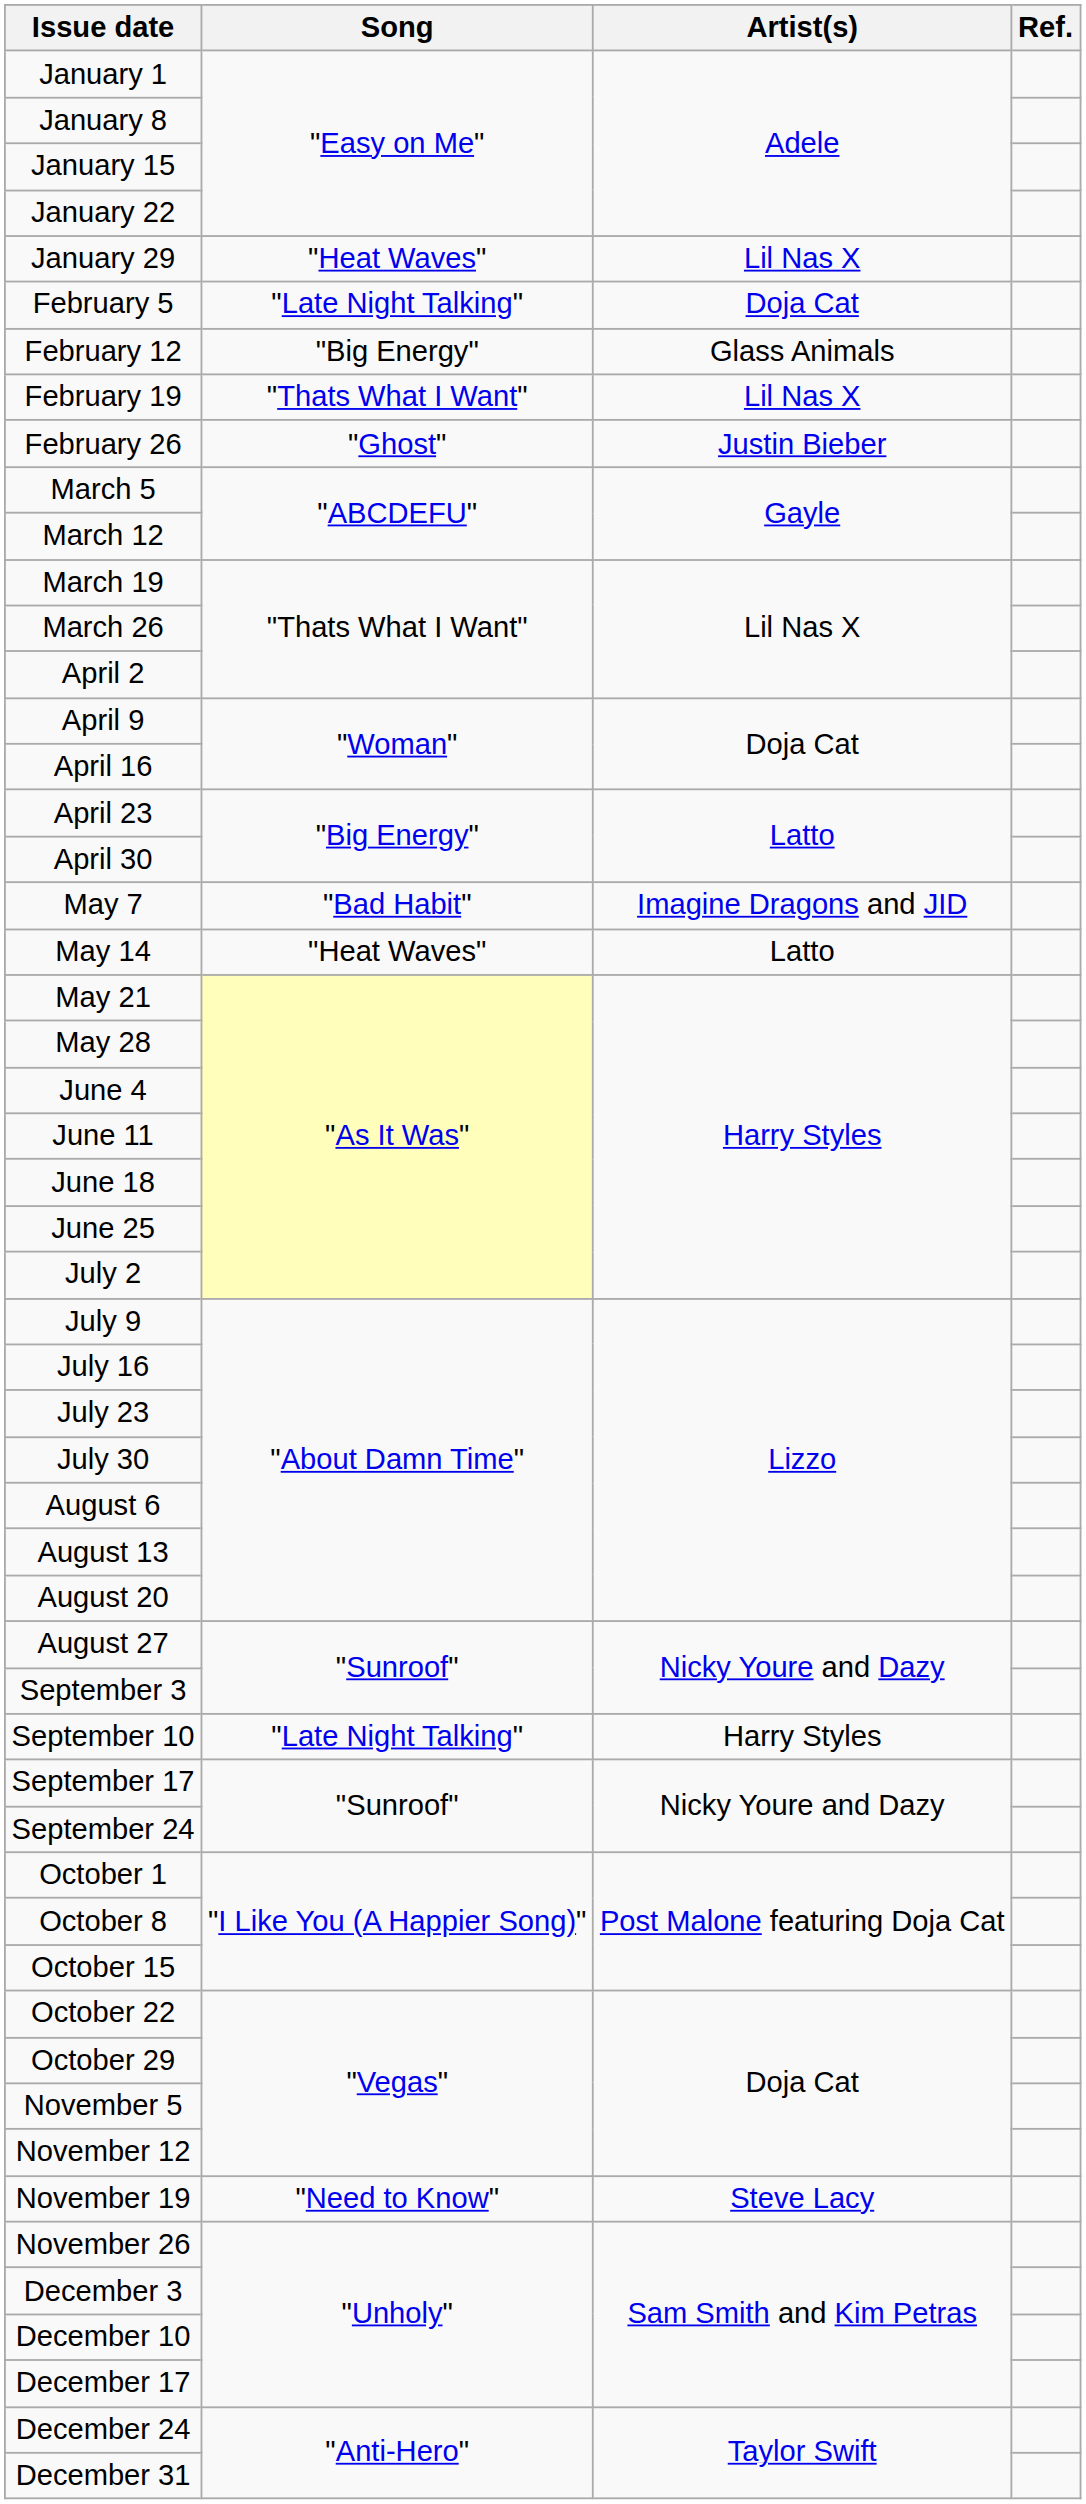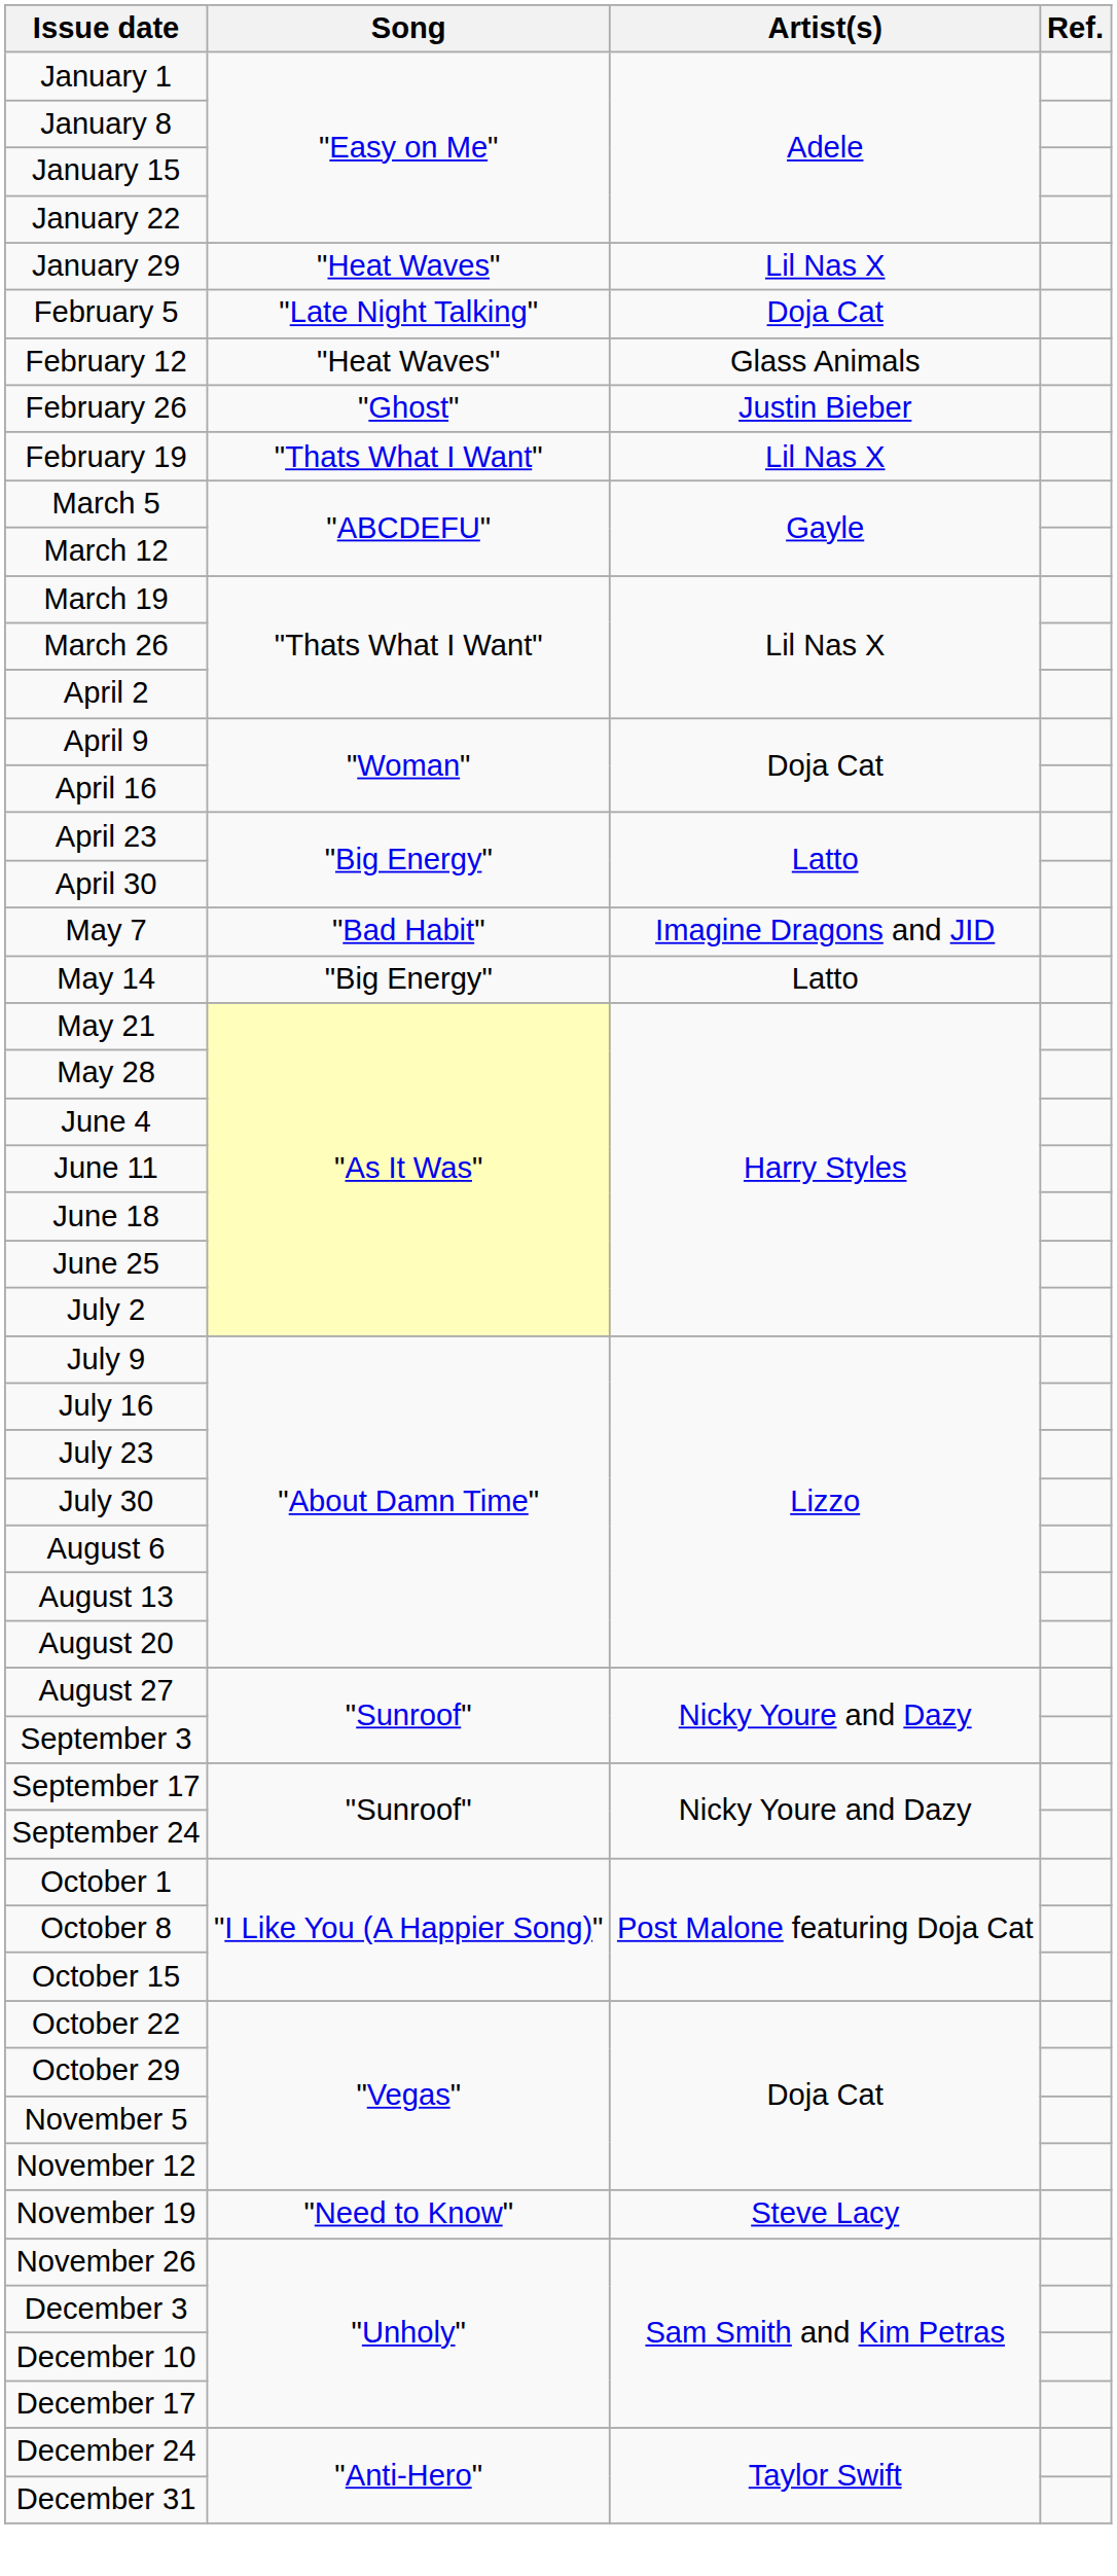February 12 | Song: "Big Energy" -> "Heat Waves"
rows swapped: February 19 <-> February 26
May 14 | Song: "Heat Waves" -> "Big Energy"
- row: September 10 | "Late Night Talking" | Harry Styles
